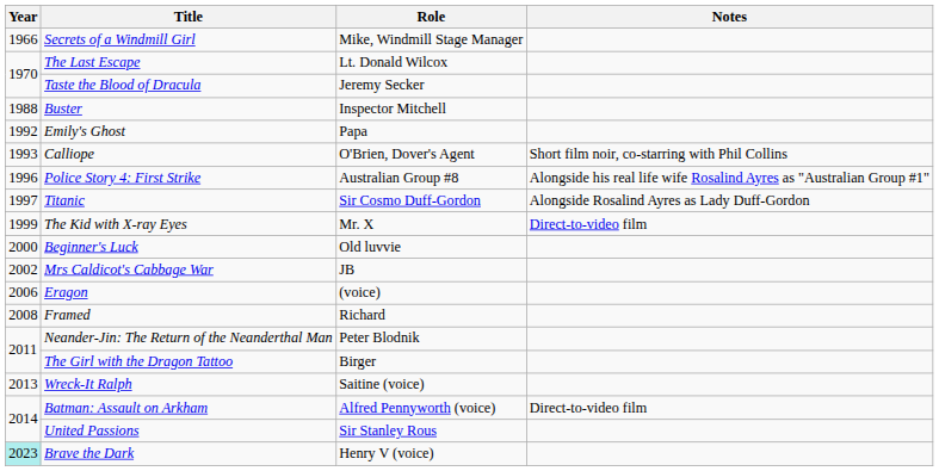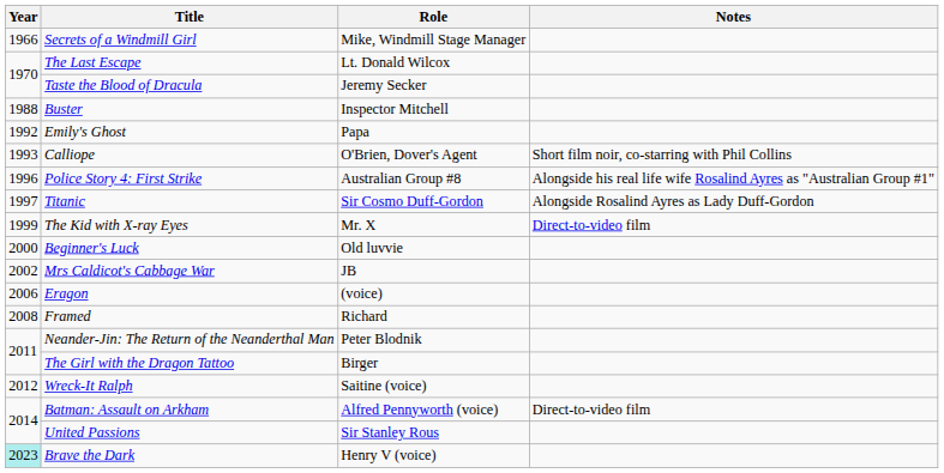Wreck-It Ralph | Year: 2013 -> 2012
